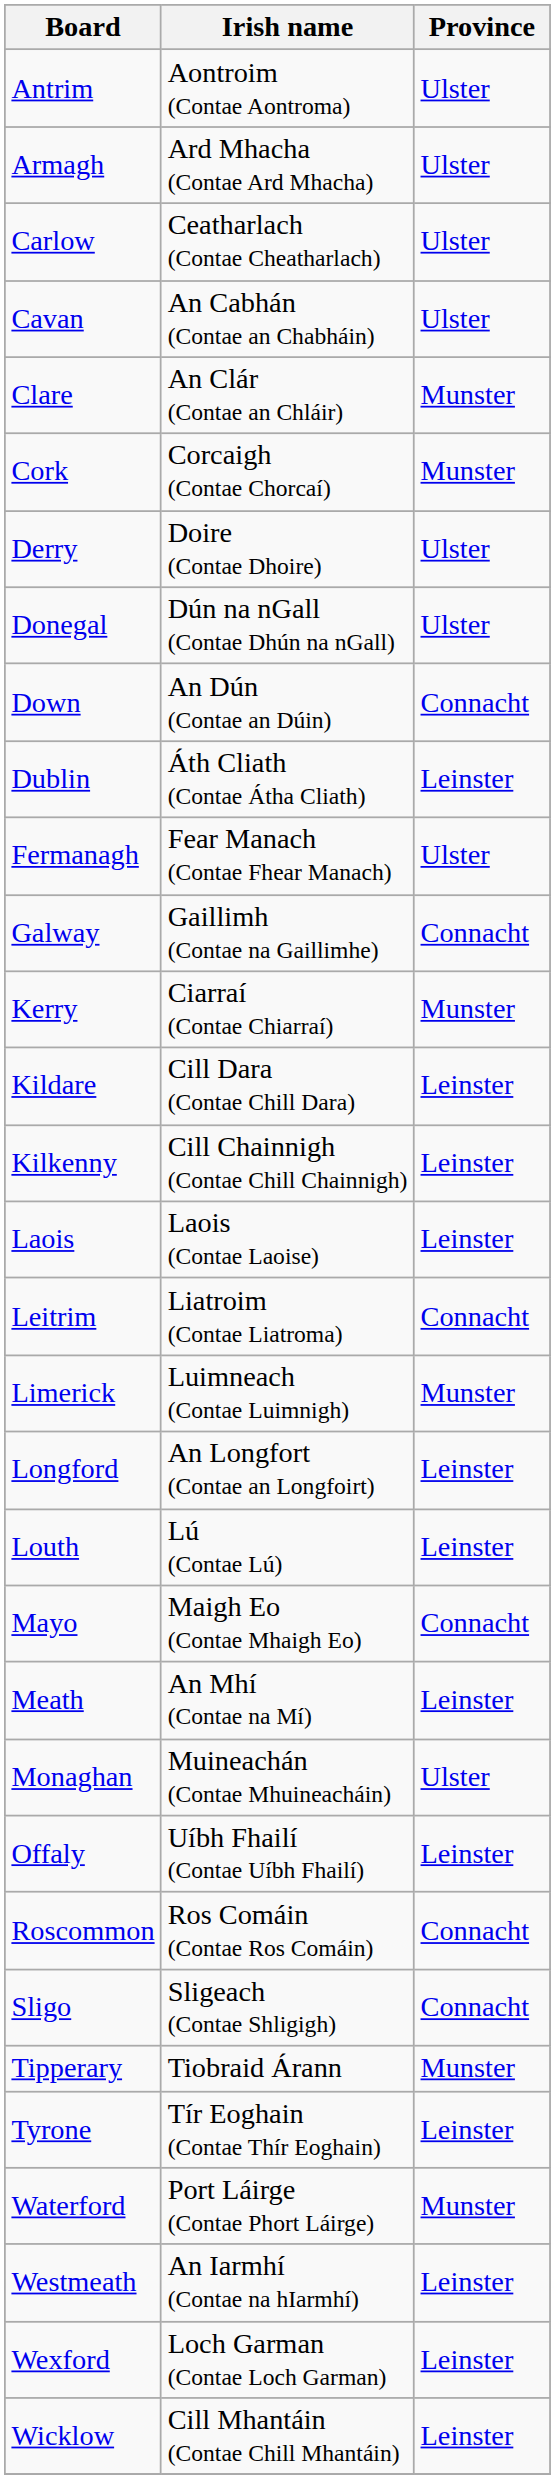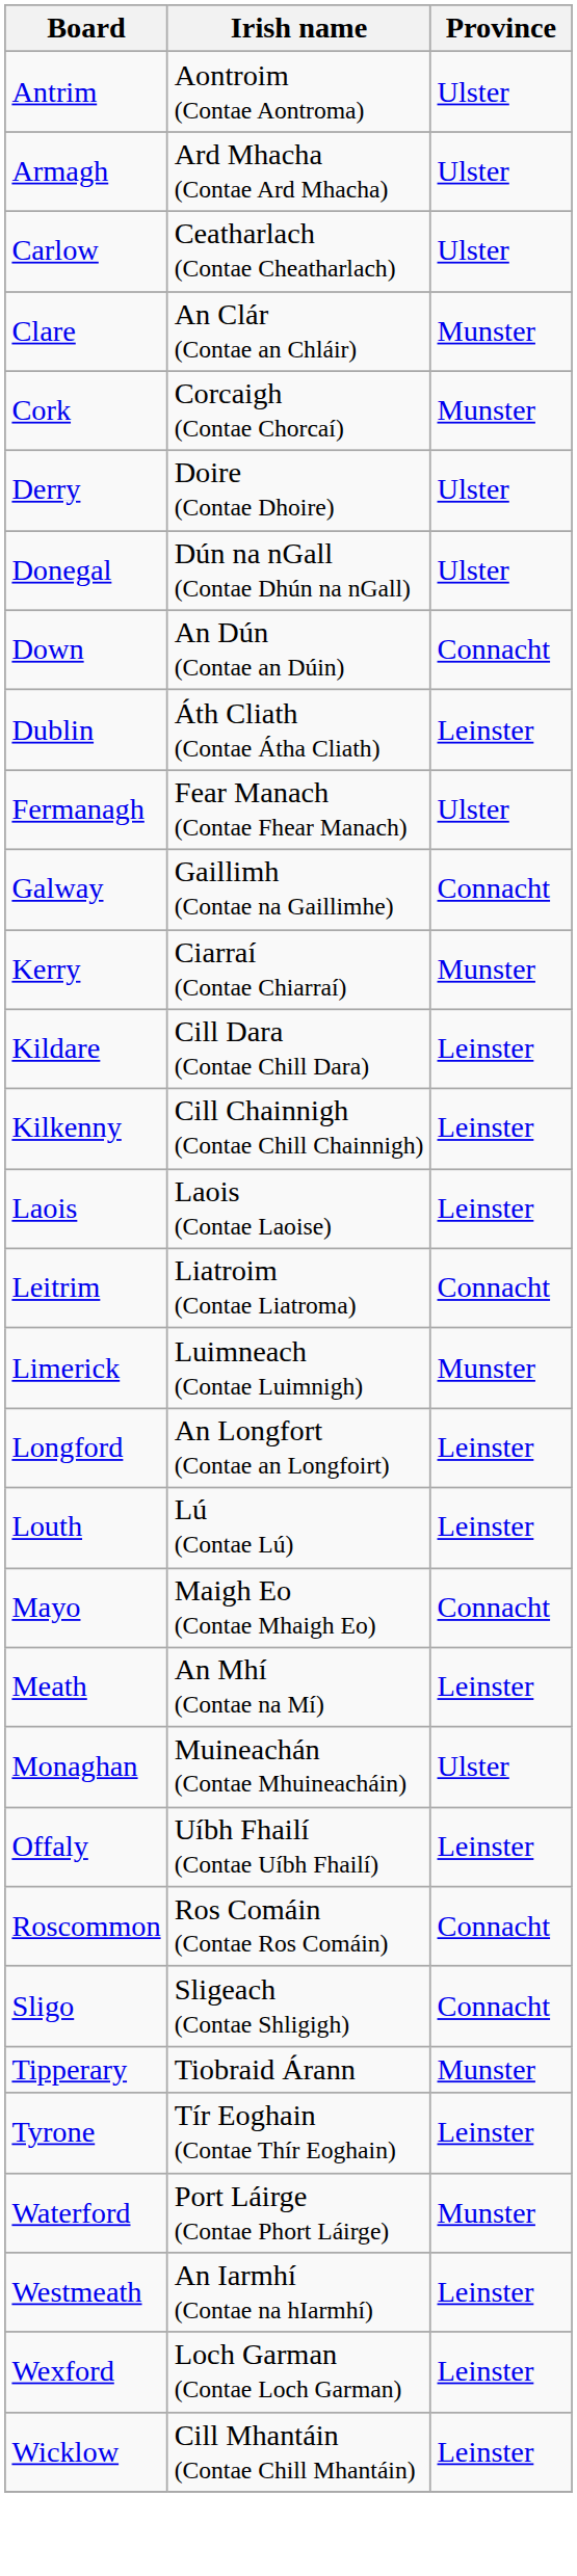- row: Cavan | An Cabhán (Contae an Chabháin) | Ulster
